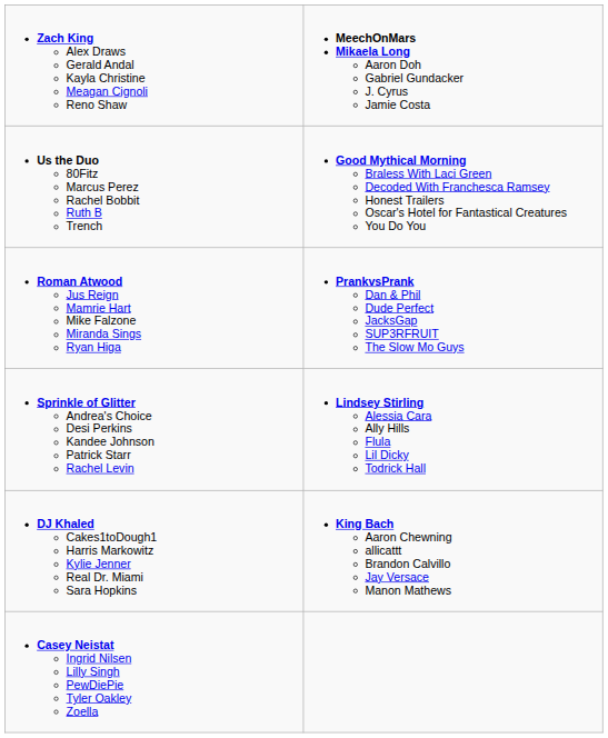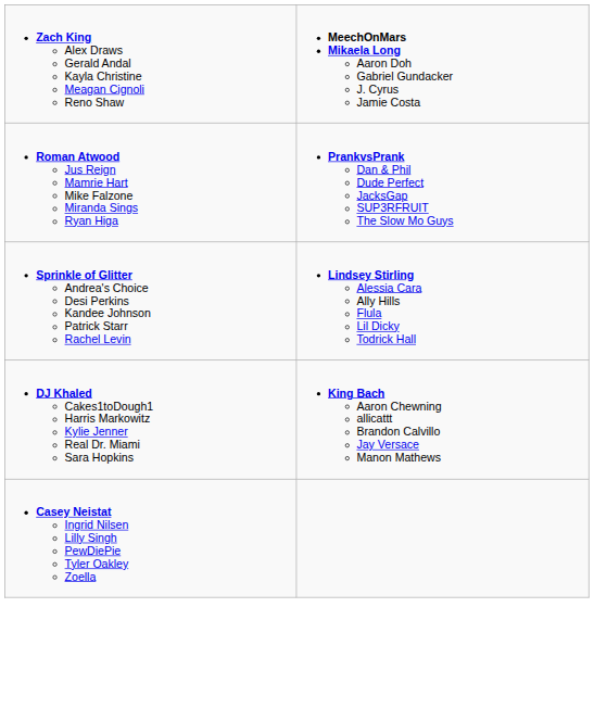- row: Us the Duo 80Fitz Marcus Perez Rachel Bobbit Ruth B Trench | Good Mythical Morning Braless With Laci Green Decoded With Franchesca Ramsey Honest Trailers Oscar's Hotel for Fantastical Creatures You Do You
